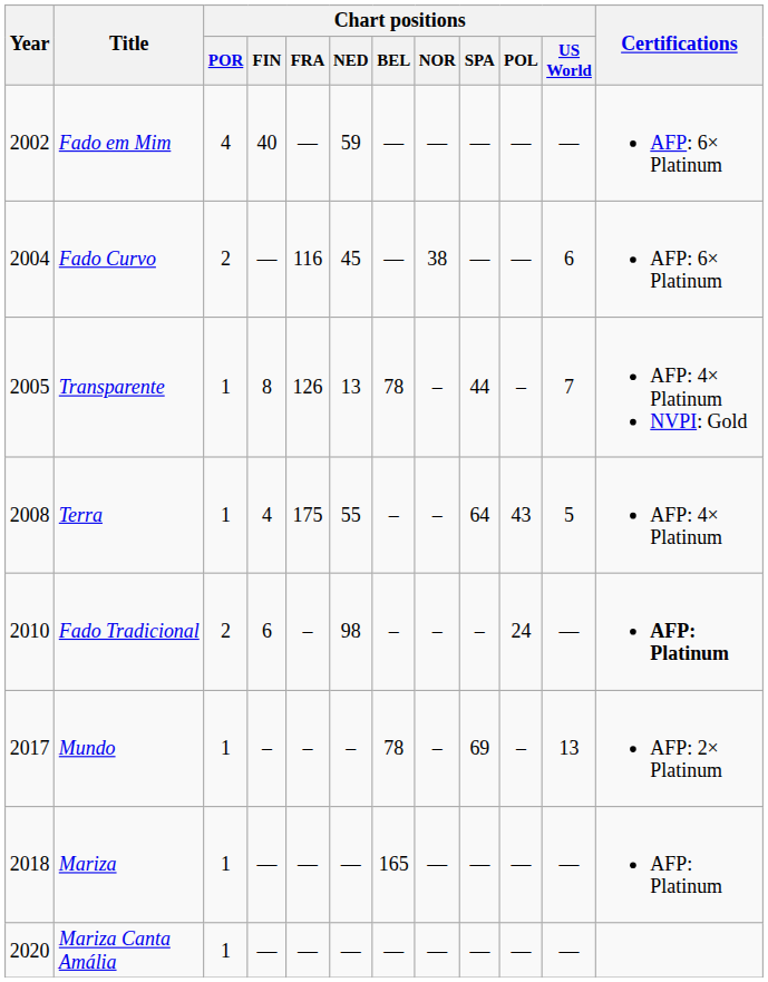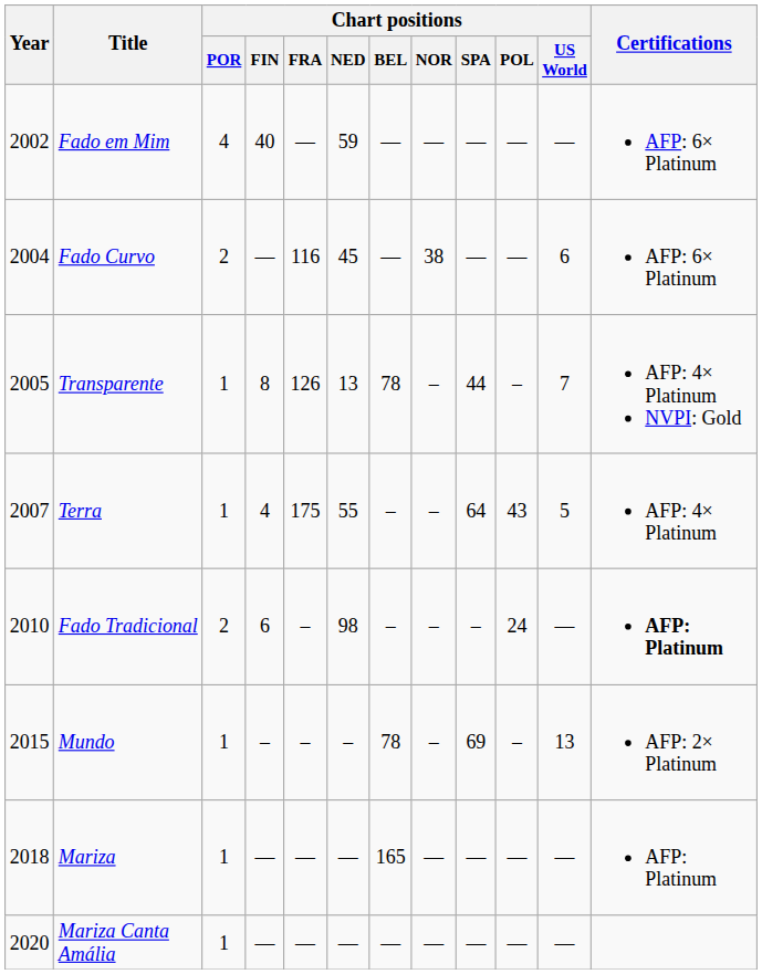Terra | Year: 2008 -> 2007
Mundo | Year: 2017 -> 2015
